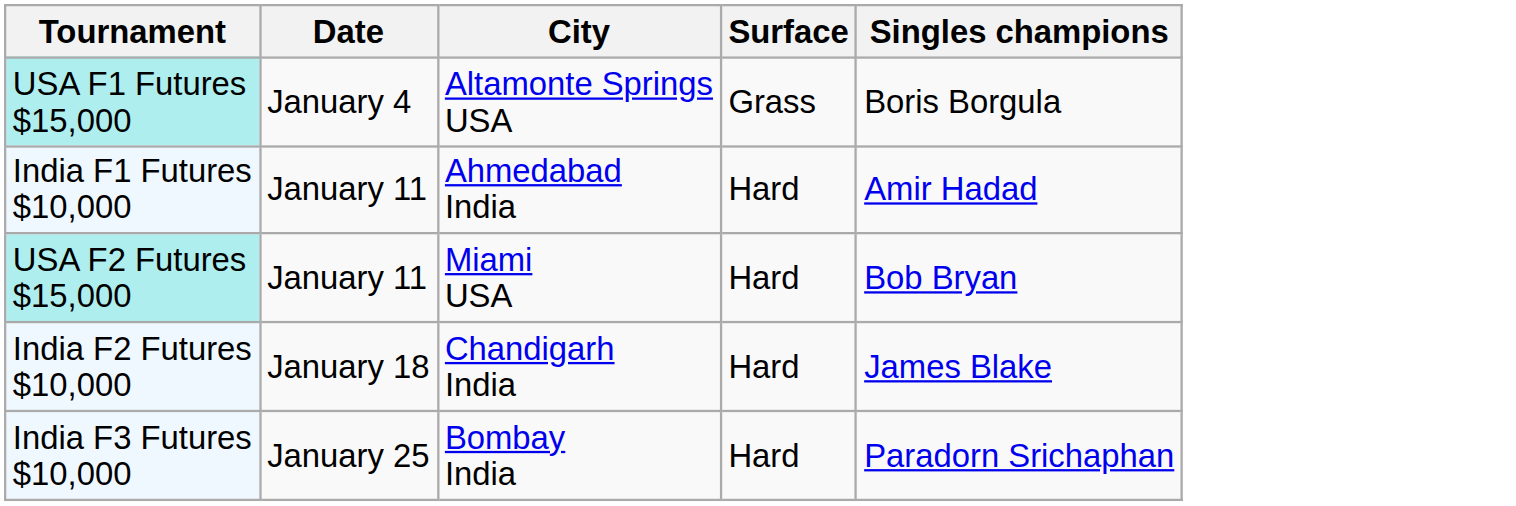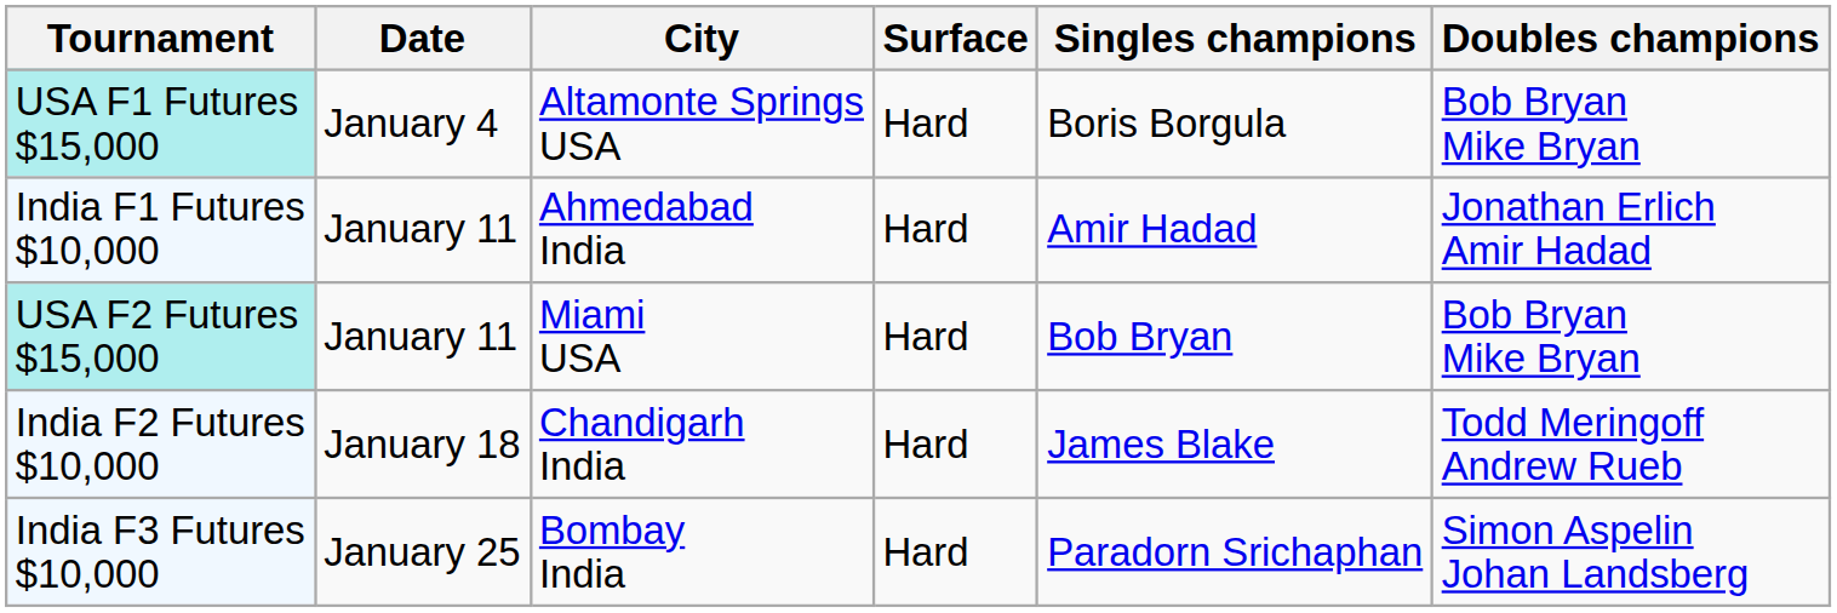+ column: Doubles champions | Bob Bryan Mike Bryan | Jonathan Erlich Amir Hadad | Bob Bryan Mike Bryan | Todd Meringoff Andrew Rueb | Simon Aspelin Johan Landsberg
USA F1 Futures $15,000 | Surface: Grass -> Hard
